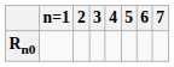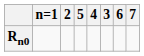columns swapped: 3 <-> 5
